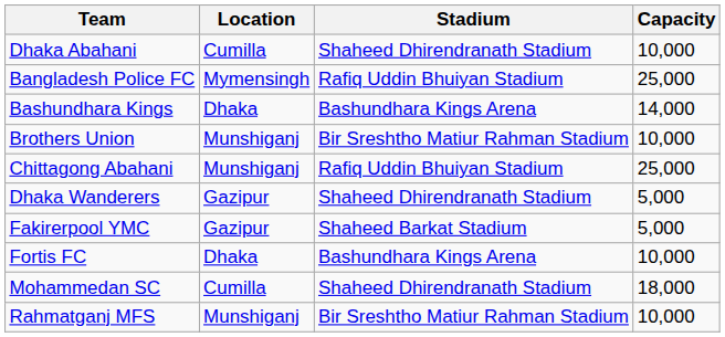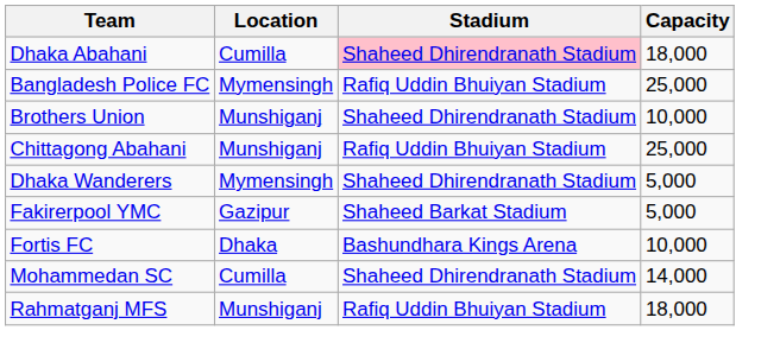Dhaka Abahani | Stadium: no background -> pink background
Dhaka Abahani | Capacity: 10,000 -> 18,000
- row: Bashundhara Kings | Dhaka | Bashundhara Kings Arena | 14,000
Brothers Union | Stadium: Bir Sreshtho Matiur Rahman Stadium -> Shaheed Dhirendranath Stadium
Dhaka Wanderers | Location: Gazipur -> Mymensingh
Mohammedan SC | Capacity: 18,000 -> 14,000
Rahmatganj MFS | Stadium: Bir Sreshtho Matiur Rahman Stadium -> Rafiq Uddin Bhuiyan Stadium
Rahmatganj MFS | Capacity: 10,000 -> 18,000
